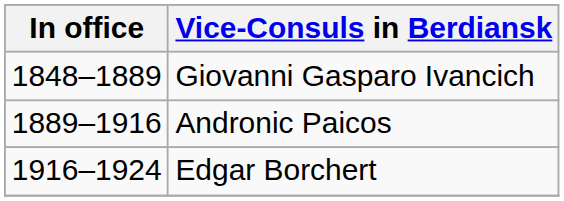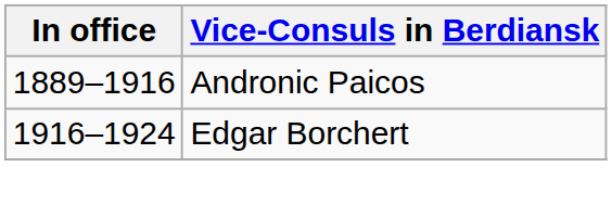- row: 1848–1889 | Giovanni Gasparo Ivancich
